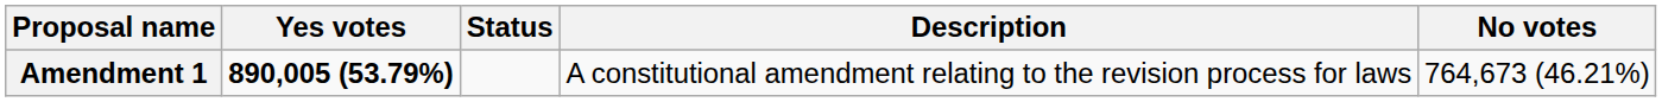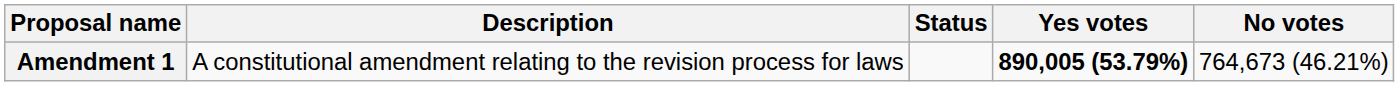columns swapped: Description <-> Yes votes
